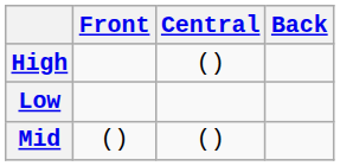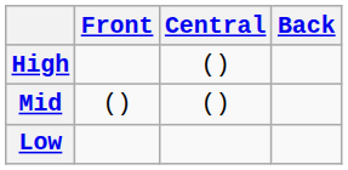rows swapped: Mid <-> Low
